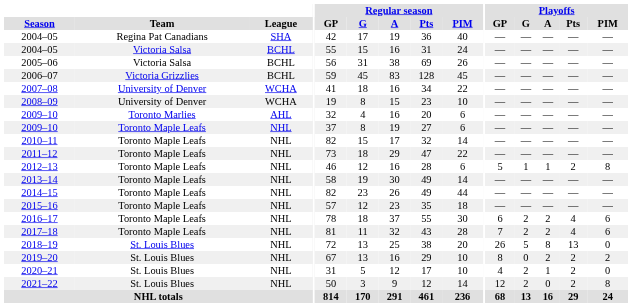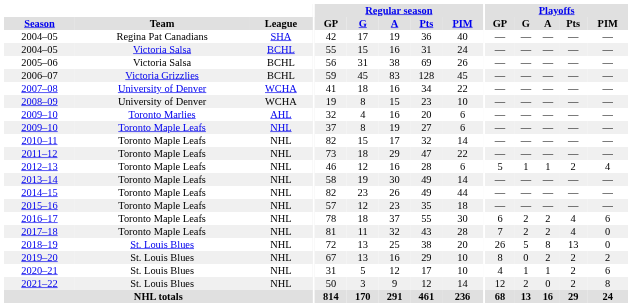2012–13 | Playoffs / PIM: 8 -> 4
2017–18 | Playoffs / PIM: 6 -> 0
2020–21 | Playoffs / G: 2 -> 1
2020–21 | Playoffs / PIM: 0 -> 6
